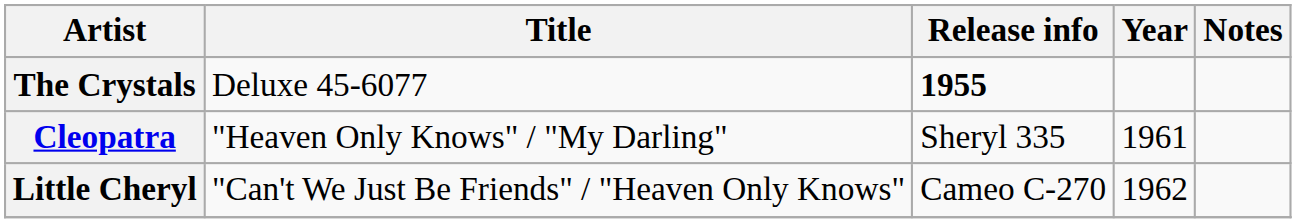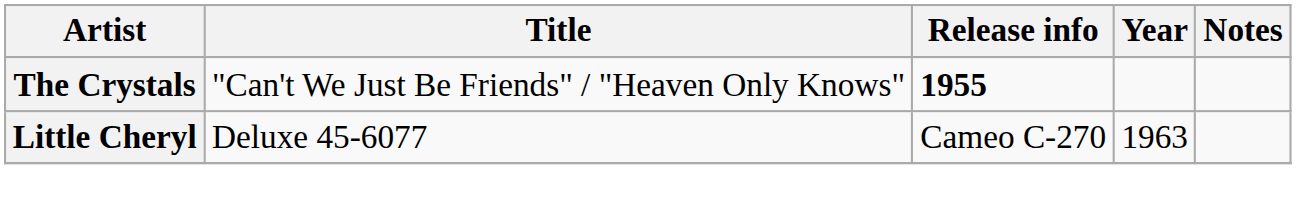The Crystals | Title: Deluxe 45-6077 -> "Can't We Just Be Friends" / "Heaven Only Knows"
- row: Cleopatra | "Heaven Only Knows" / "My Darling" | Sheryl 335 | 1961
Little Cheryl | Title: "Can't We Just Be Friends" / "Heaven Only Knows" -> Deluxe 45-6077
Little Cheryl | Year: 1962 -> 1963
